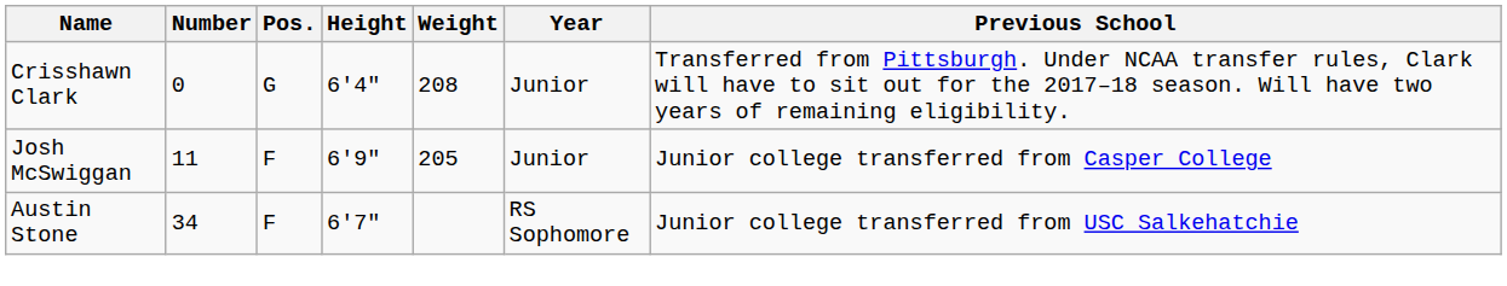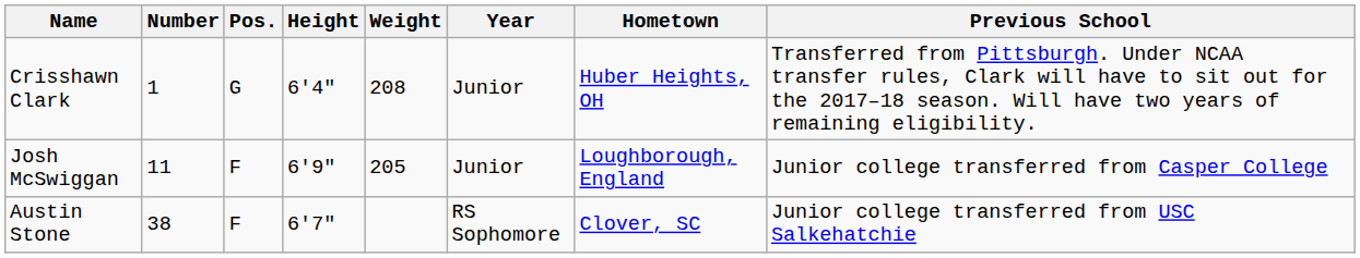+ column: Hometown | Huber Heights, OH | Loughborough, England | Clover, SC
Crisshawn Clark | Number: 0 -> 1
Austin Stone | Number: 34 -> 38
